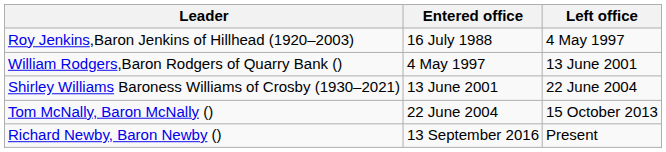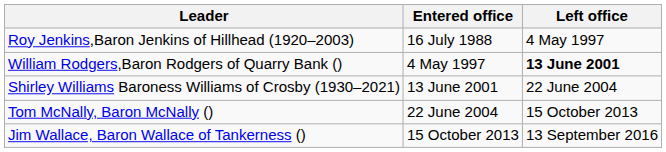William Rodgers,Baron Rodgers of Quarry Bank () | Left office: normal -> bold
+ row: Jim Wallace, Baron Wallace of Tankerness () | 15 October 2013 | 13 September 2016
- row: Richard Newby, Baron Newby () | 13 September 2016 | Present
